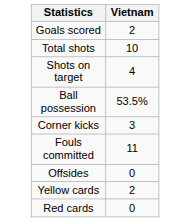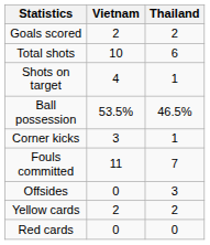+ column: Thailand | 2 | 6 | 1 | 46.5% | 1 | 7 | 3 | 2 | 0
